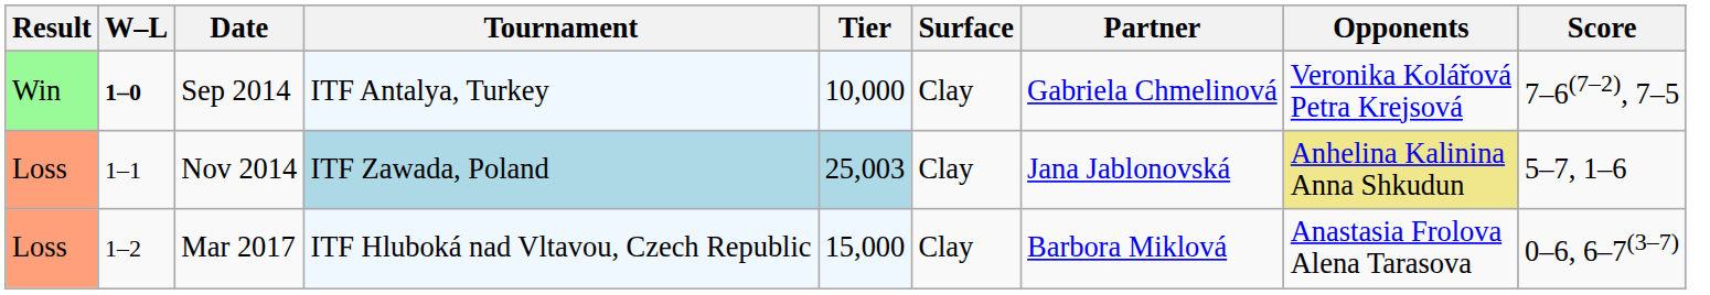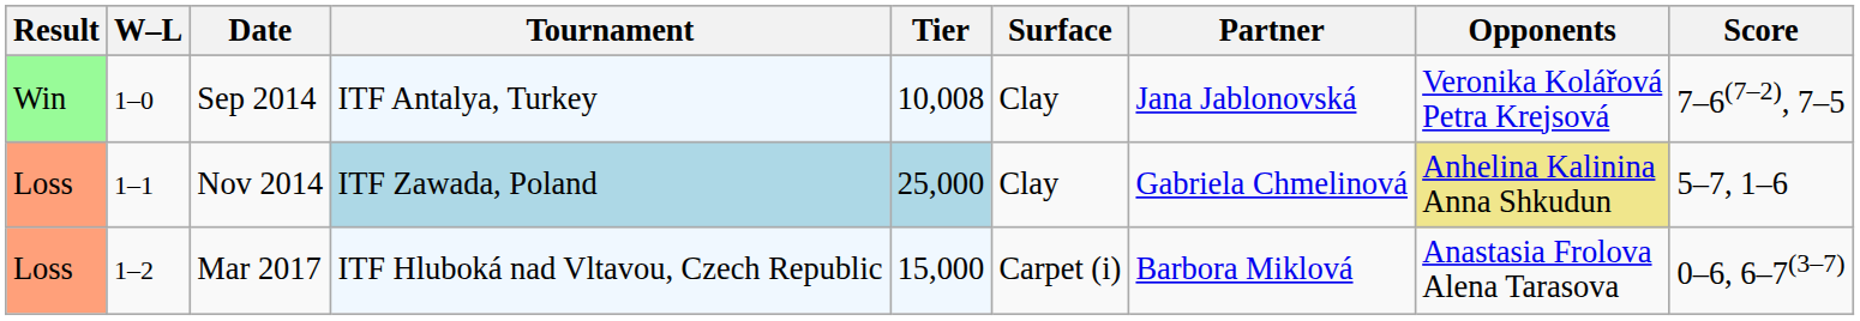Sep 2014 | W–L: bold -> normal
Sep 2014 | Tier: 10,000 -> 10,008
Sep 2014 | Partner: Gabriela Chmelinová -> Jana Jablonovská
Nov 2014 | Tier: 25,003 -> 25,000
Nov 2014 | Partner: Jana Jablonovská -> Gabriela Chmelinová
Mar 2017 | Surface: Clay -> Carpet (i)
